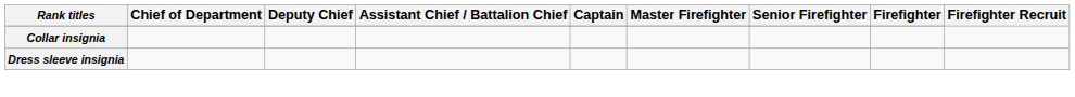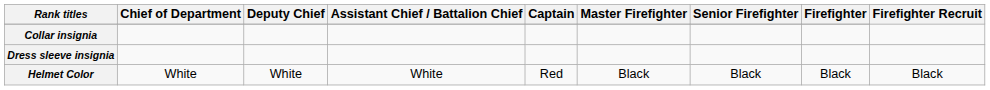+ row: Helmet Color | White | White | White | Red | Black | Black | Black | Black
